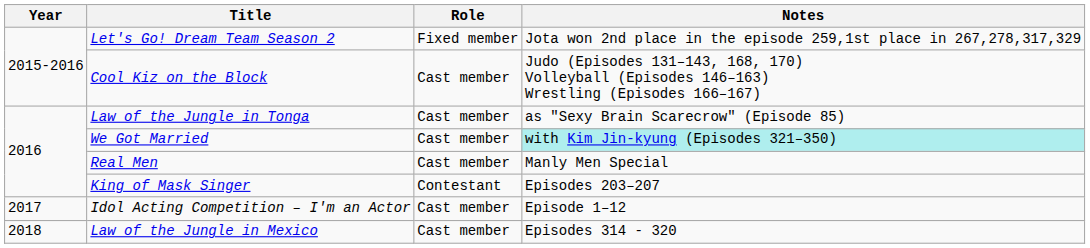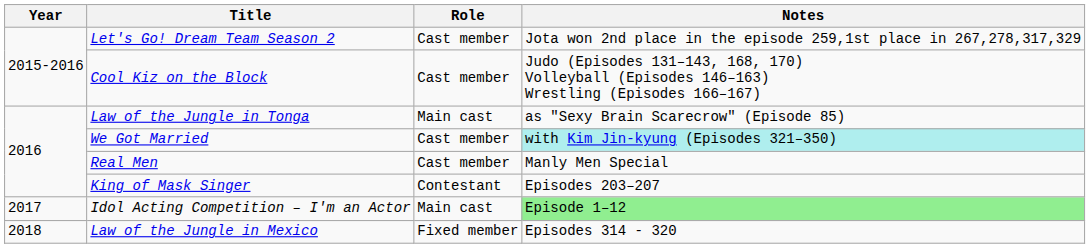Let's Go! Dream Team Season 2 | Role: Fixed member -> Cast member
Law of the Jungle in Tonga | Role: Cast member -> Main cast
Idol Acting Competition – I'm an Actor | Role: Cast member -> Main cast
Idol Acting Competition – I'm an Actor | Notes: no background -> lightgreen background
Law of the Jungle in Mexico | Role: Cast member -> Fixed member
